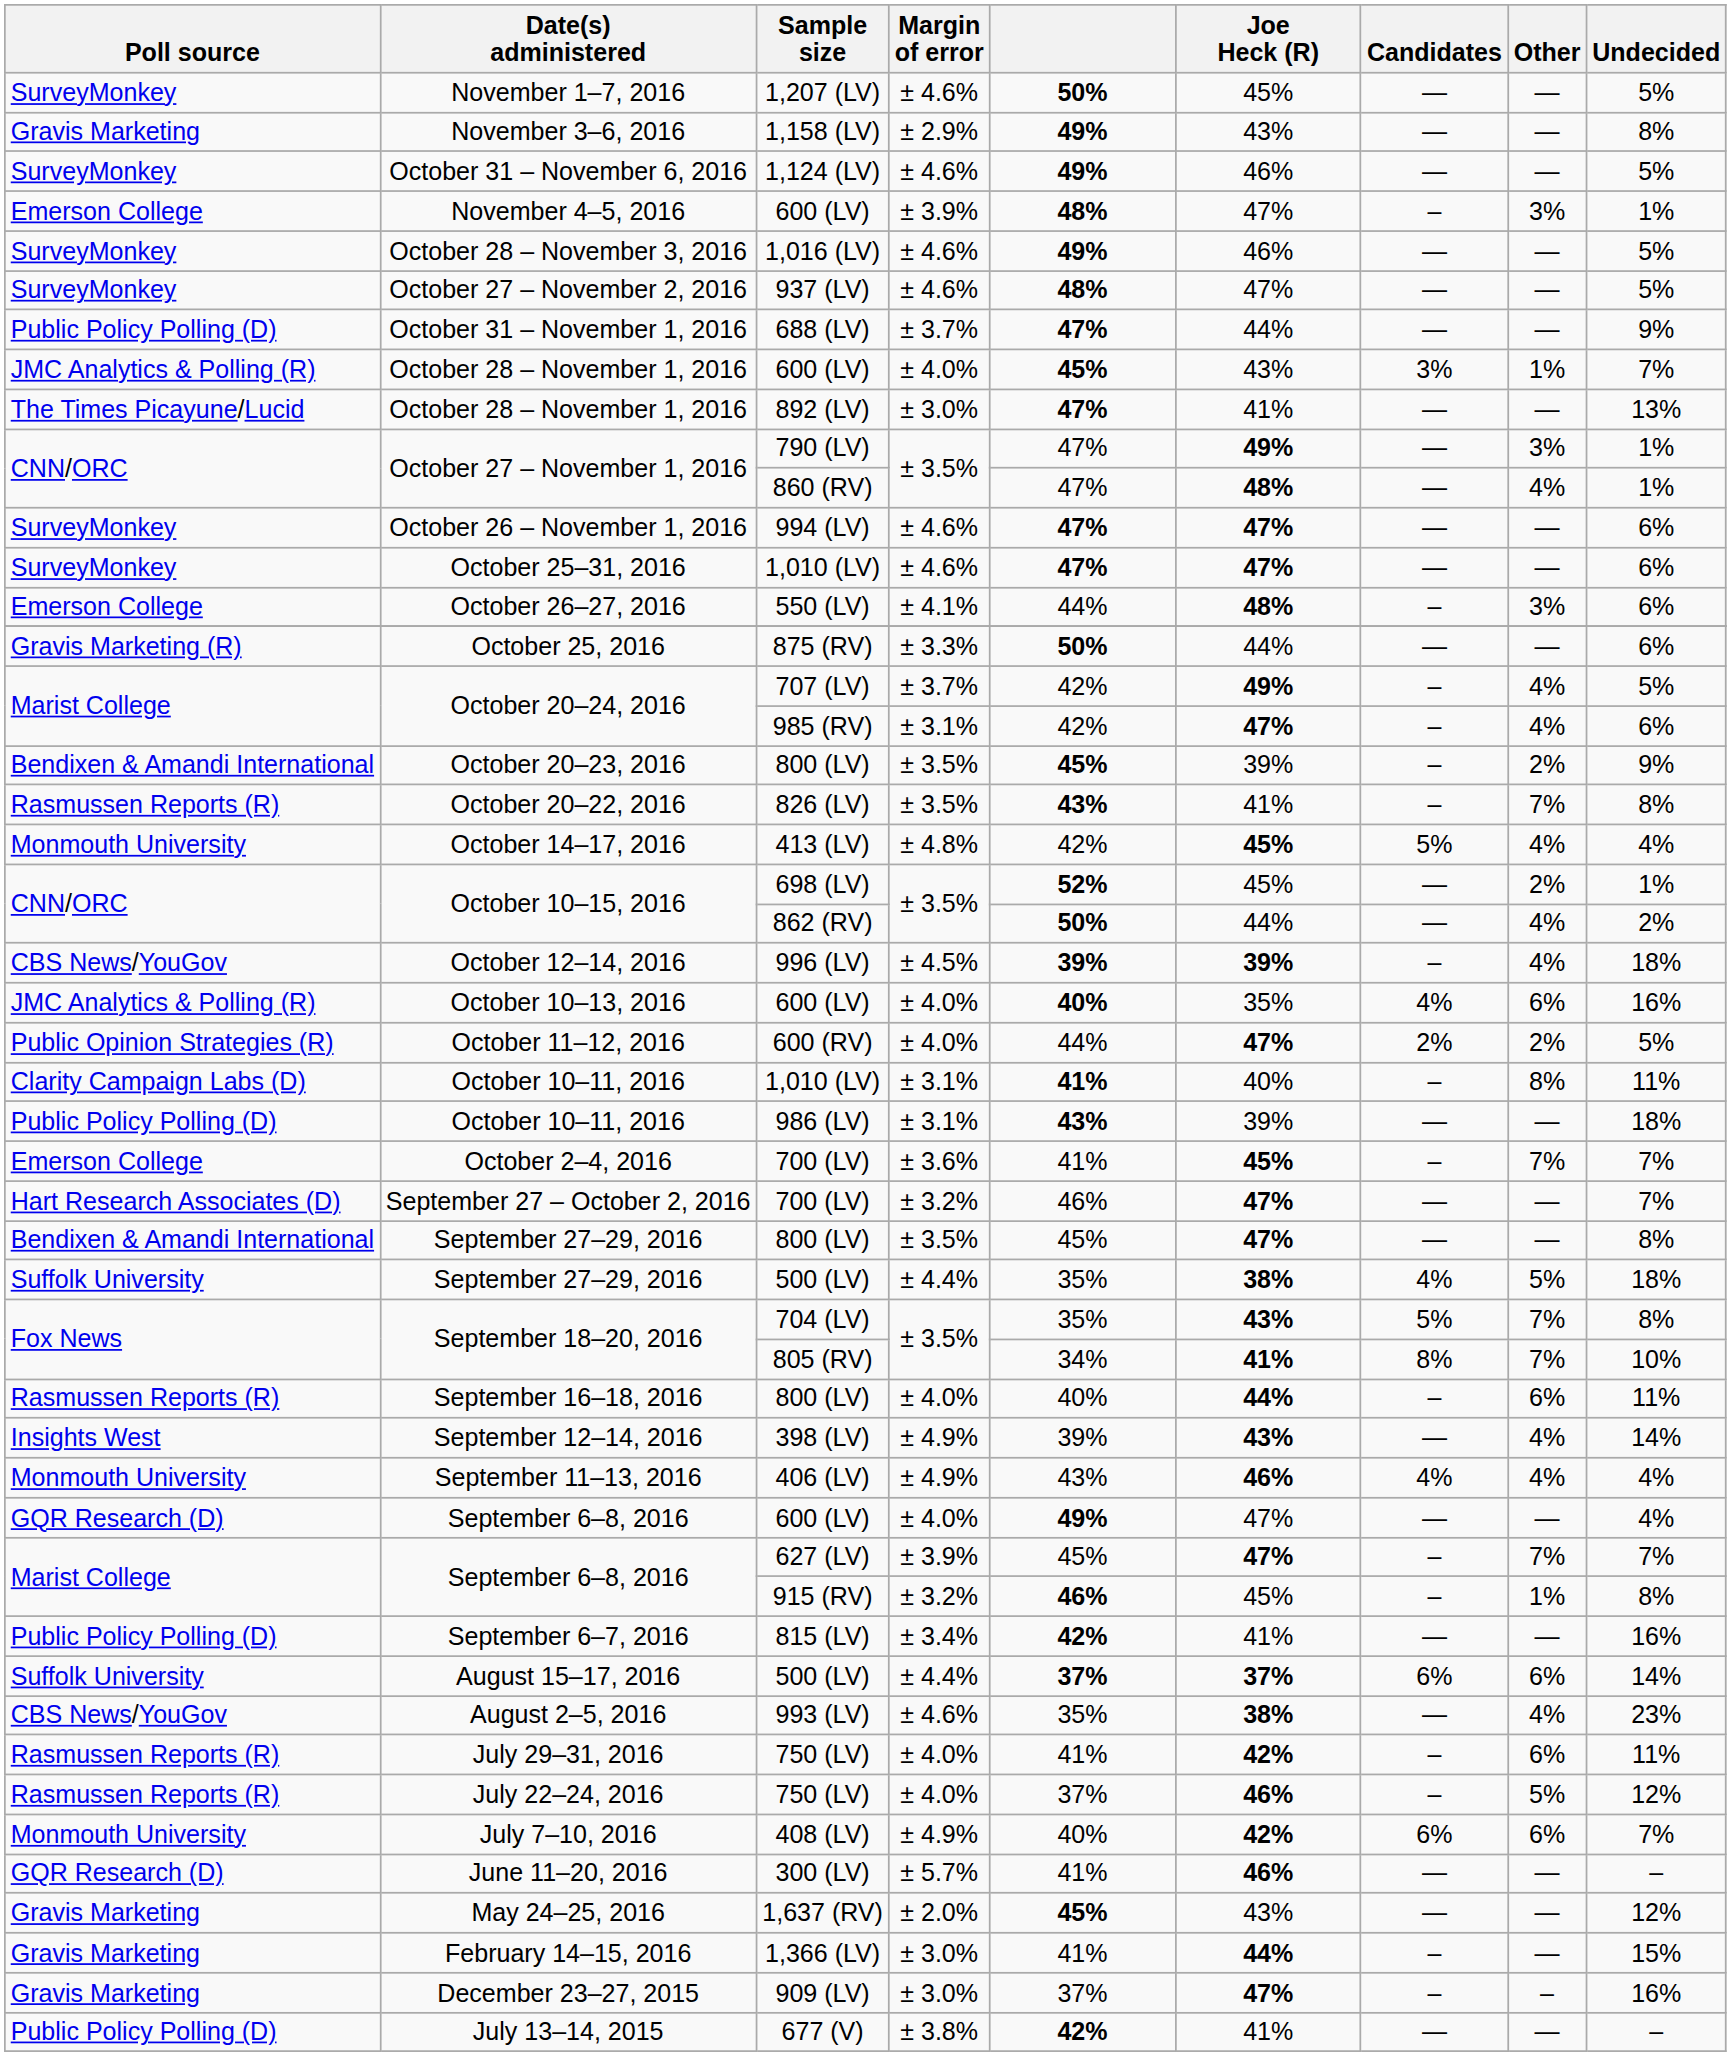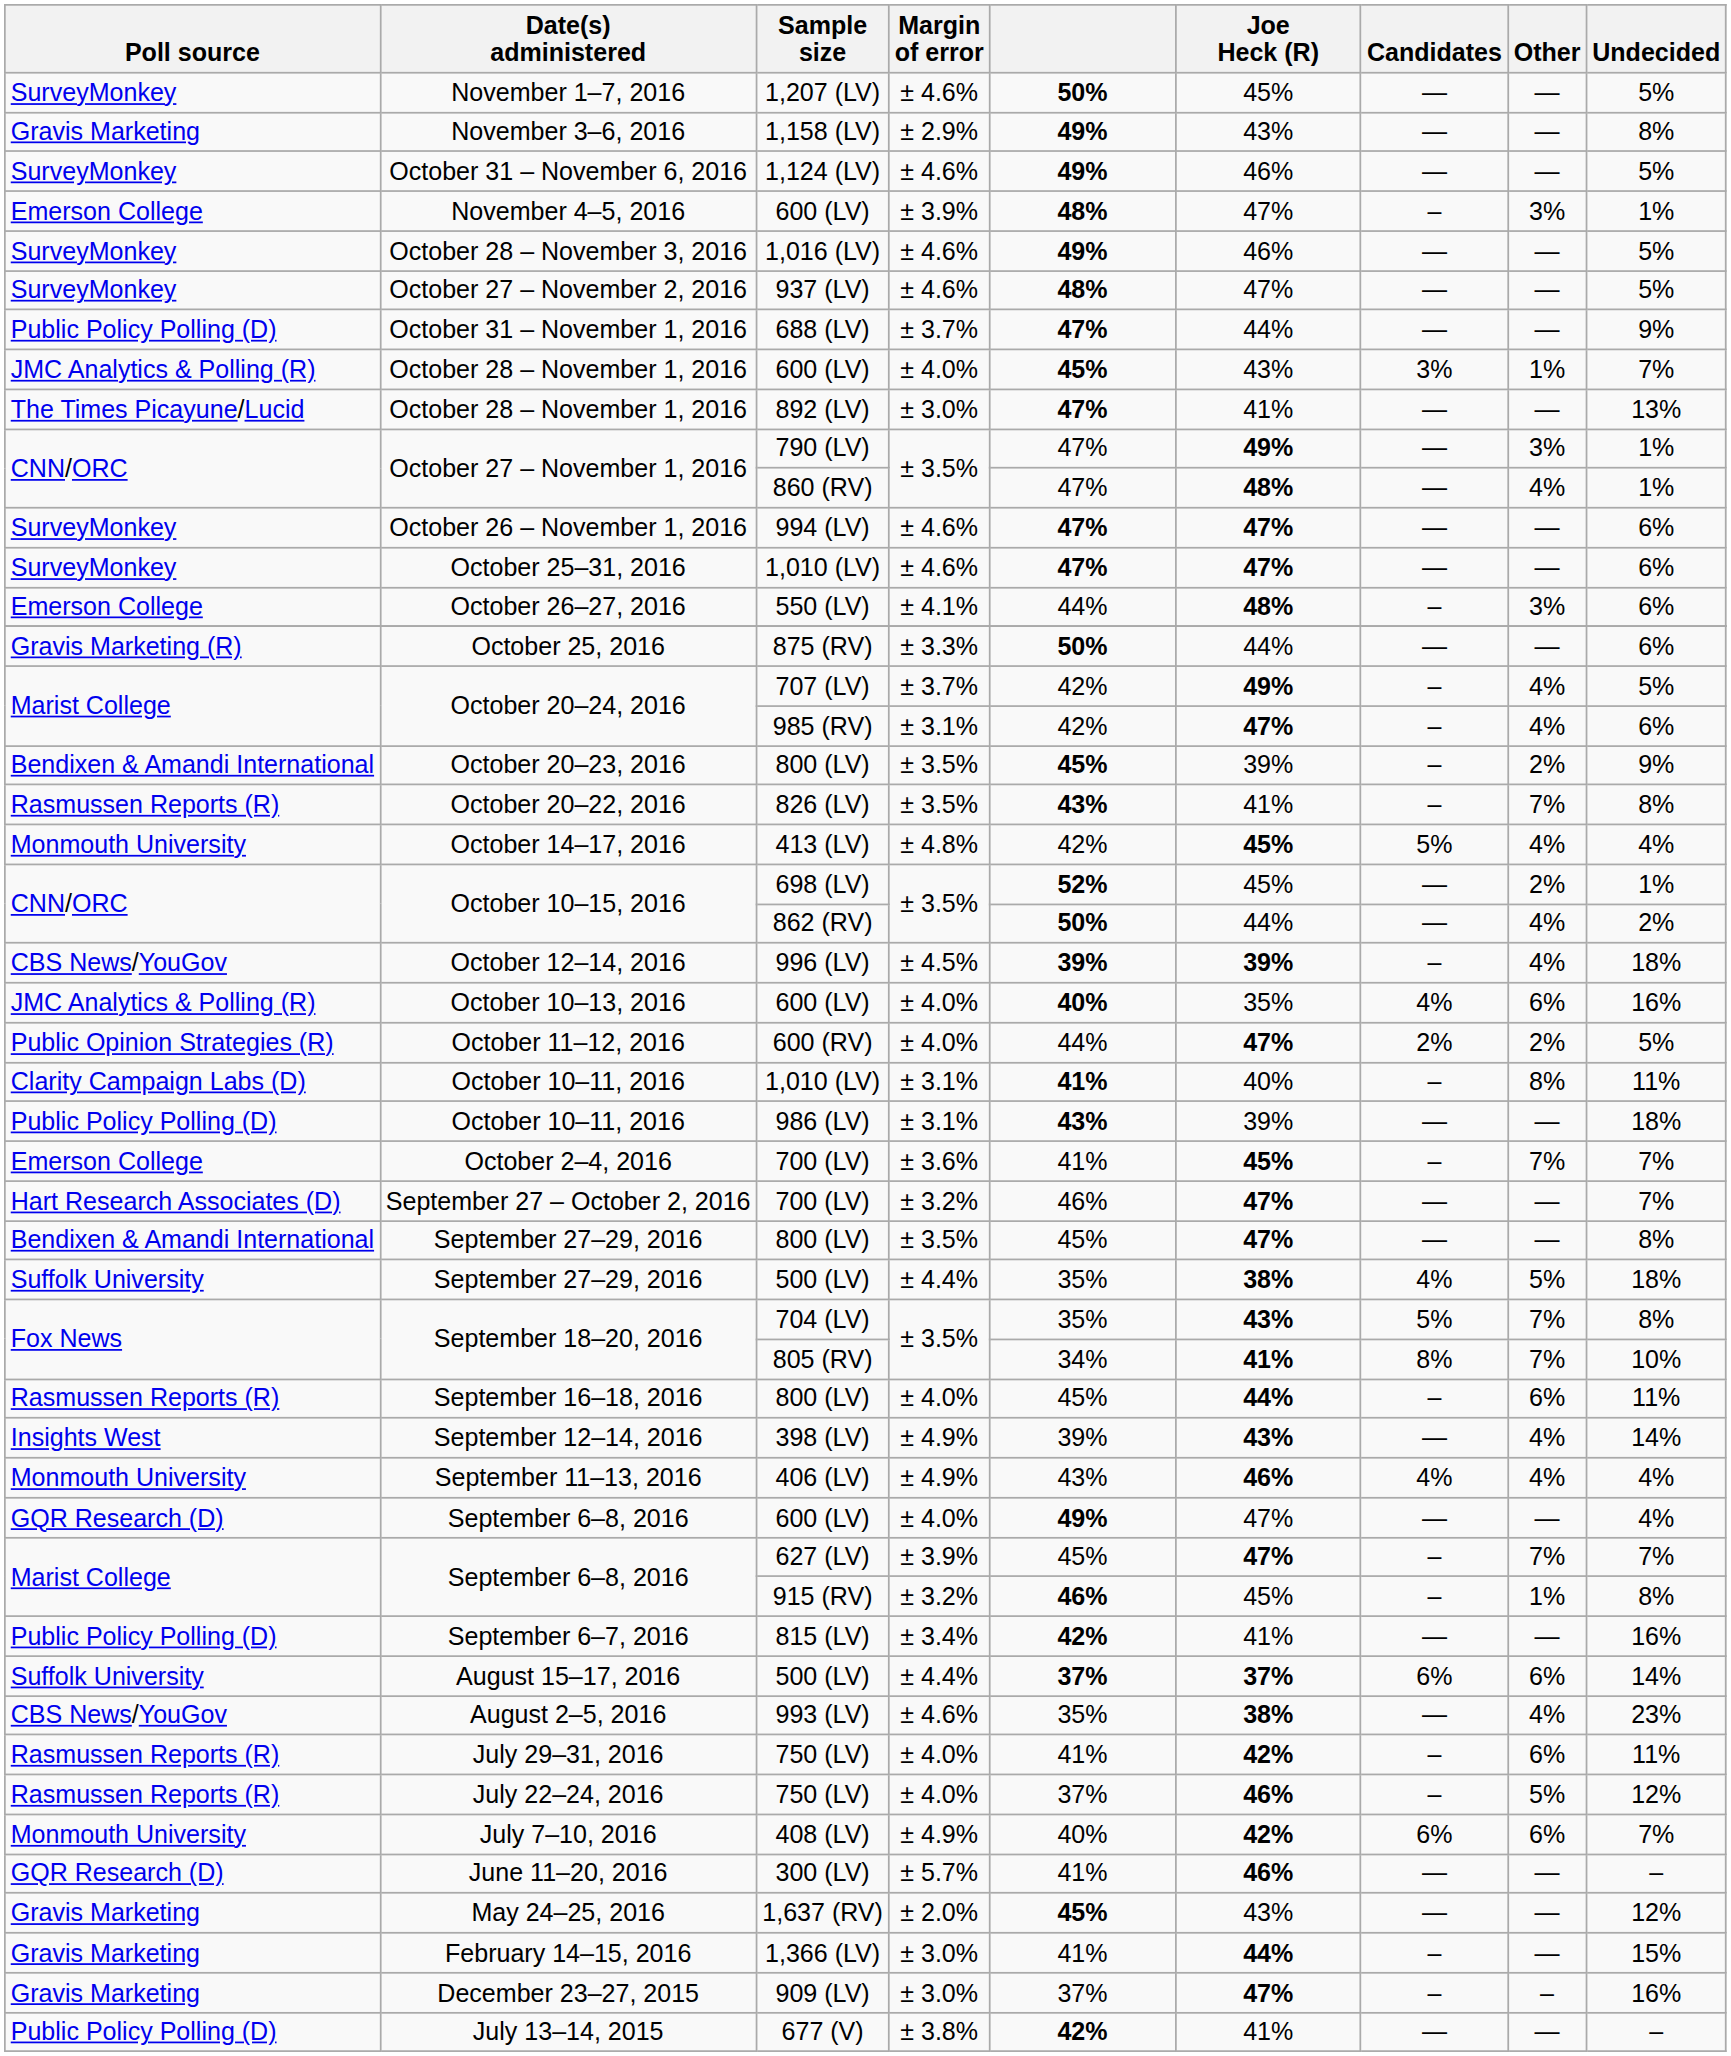September 16–18, 2016 | column 5: 40% -> 45%
